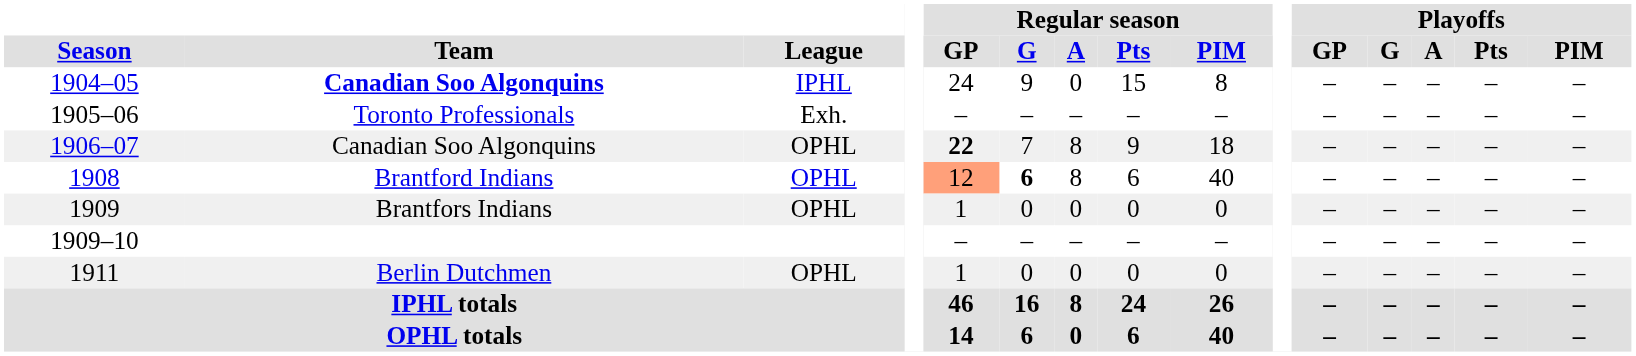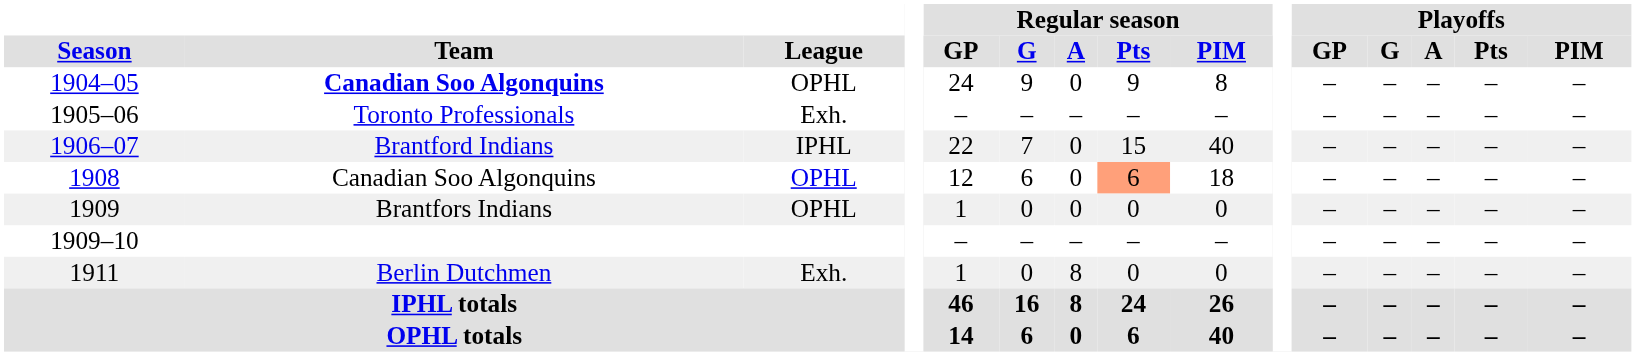1904–05 | League: IPHL -> OPHL
1904–05 | Regular season / Pts: 15 -> 9
1906–07 | Team: Canadian Soo Algonquins -> Brantford Indians
1906–07 | League: OPHL -> IPHL
1906–07 | Regular season / GP: bold -> normal
1906–07 | Regular season / A: 8 -> 0
1906–07 | Regular season / Pts: 9 -> 15
1906–07 | Regular season / PIM: 18 -> 40
1908 | Team: Brantford Indians -> Canadian Soo Algonquins
1908 | Regular season / GP: lightsalmon background -> no background
1908 | Regular season / G: bold -> normal
1908 | Regular season / A: 8 -> 0
1908 | Regular season / Pts: no background -> lightsalmon background
1908 | Regular season / PIM: 40 -> 18
1911 | League: OPHL -> Exh.
1911 | Regular season / A: 0 -> 8
